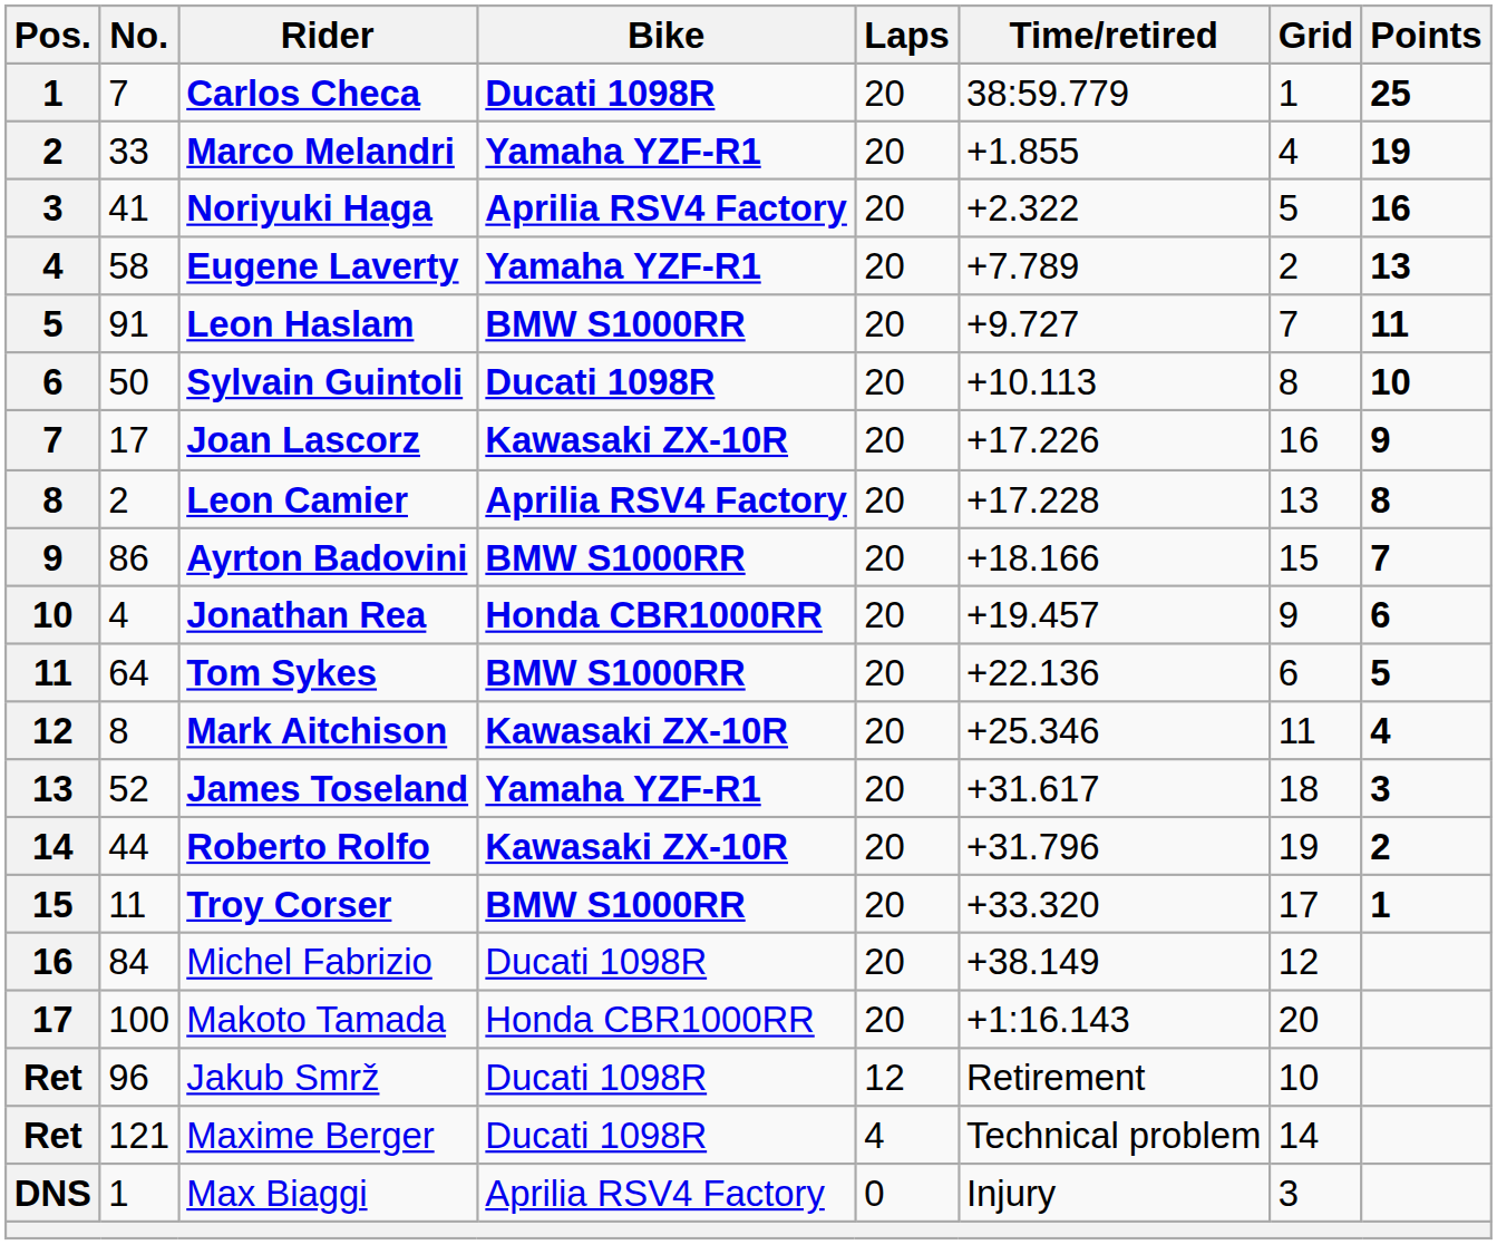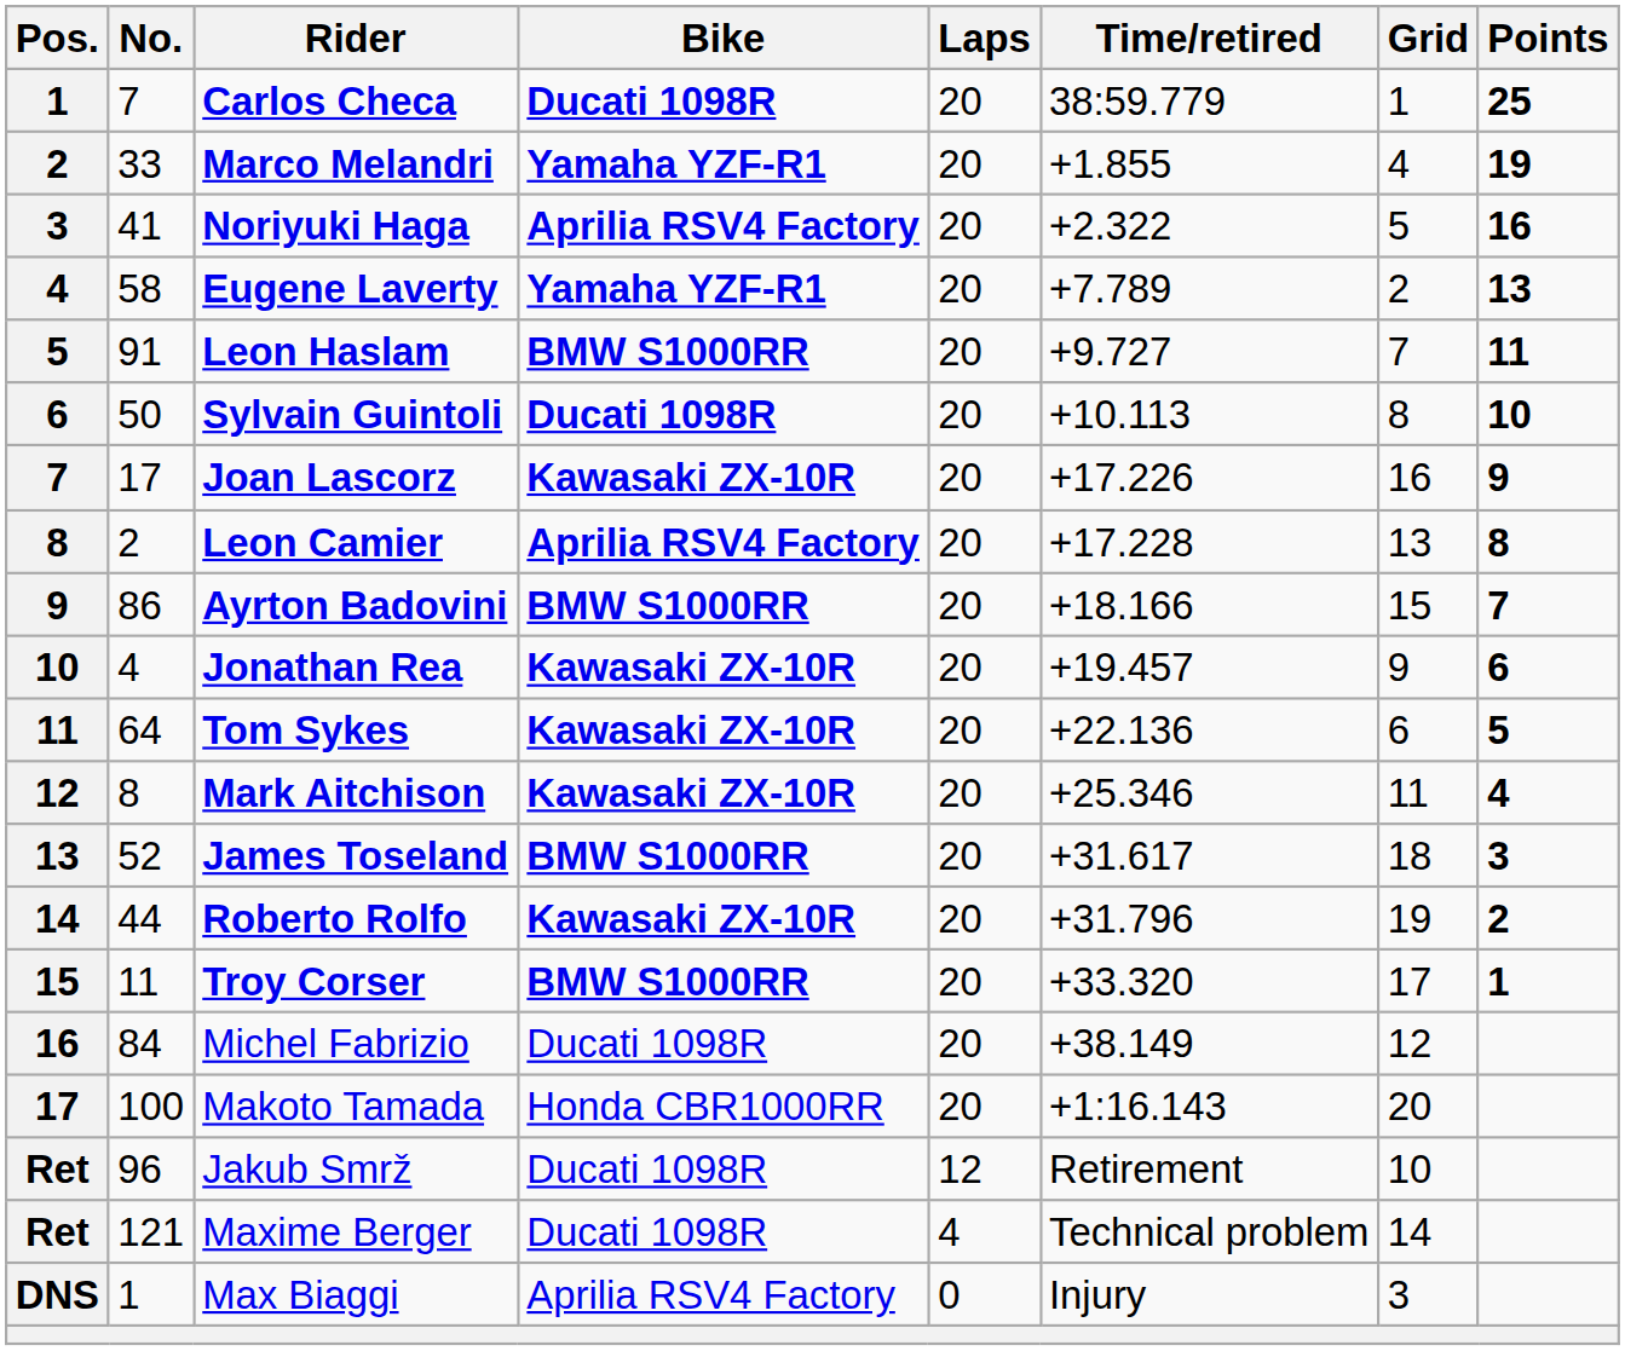Jonathan Rea | Bike: Honda CBR1000RR -> Kawasaki ZX-10R
Tom Sykes | Bike: BMW S1000RR -> Kawasaki ZX-10R
James Toseland | Bike: Yamaha YZF-R1 -> BMW S1000RR
